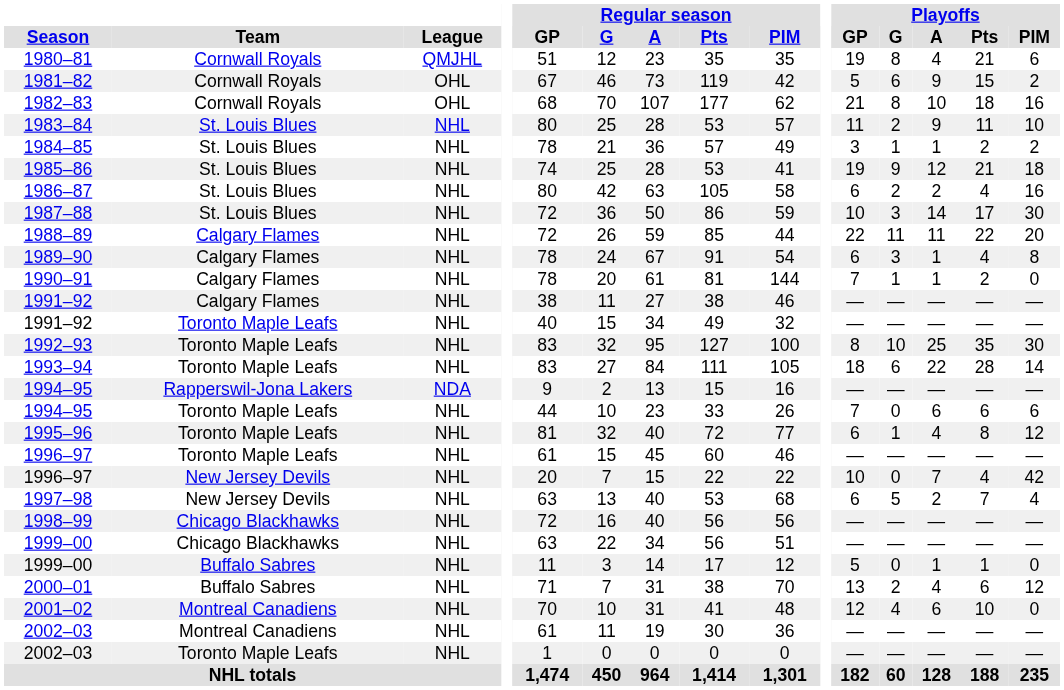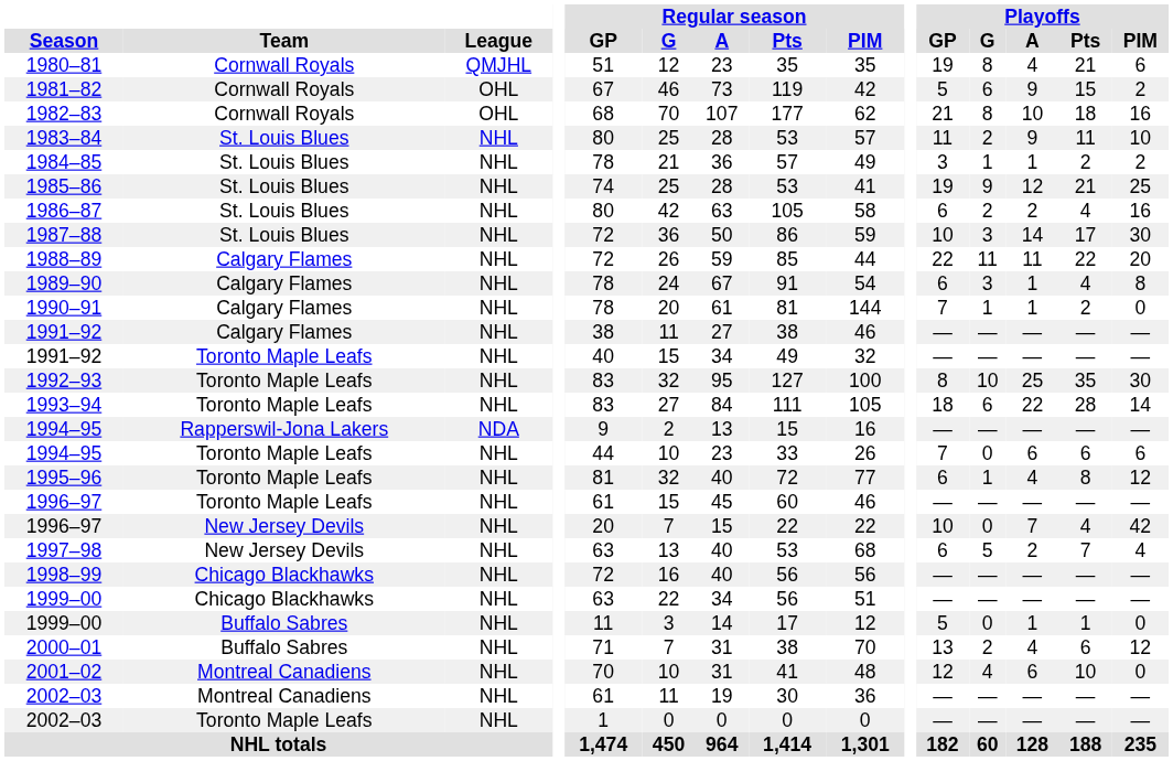1985–86 | Playoffs / PIM: 18 -> 25
